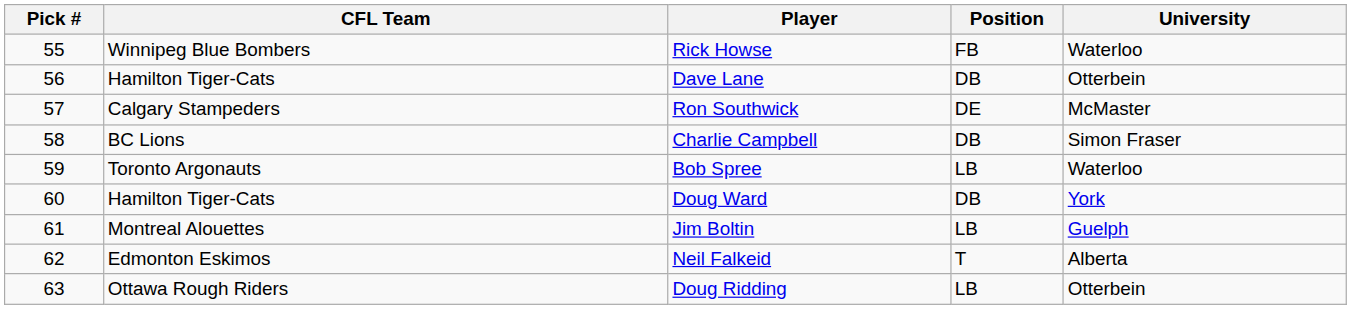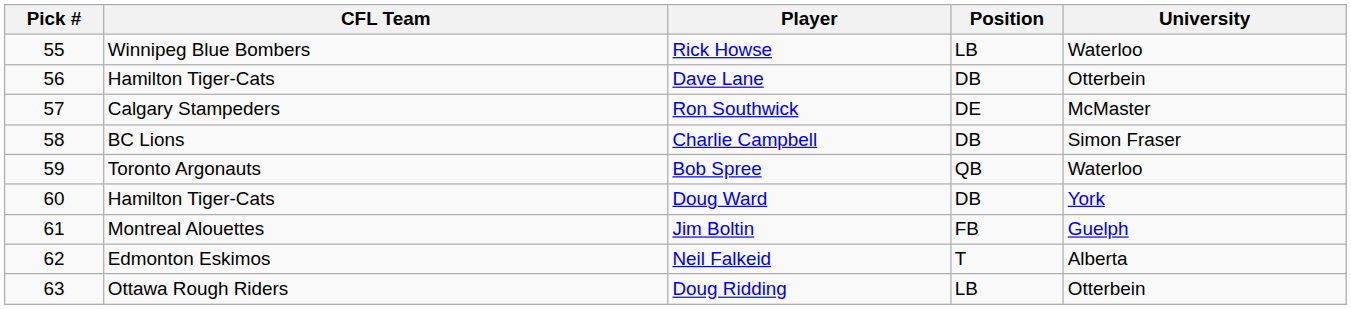Rick Howse | Position: FB -> LB
Bob Spree | Position: LB -> QB
Jim Boltin | Position: LB -> FB
